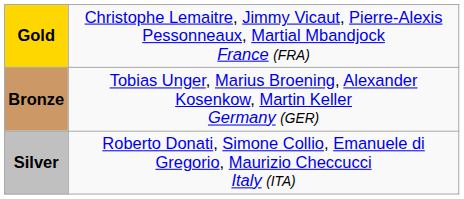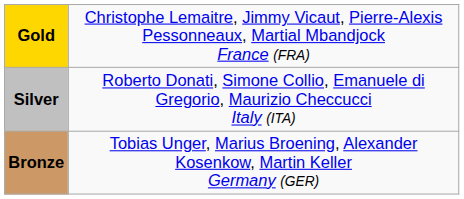rows swapped: Silver <-> Bronze
